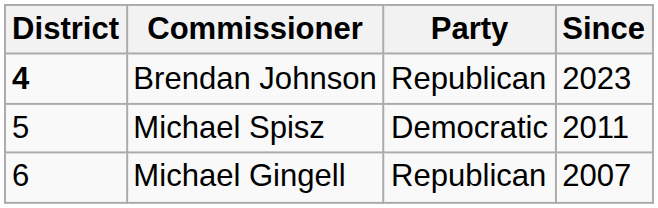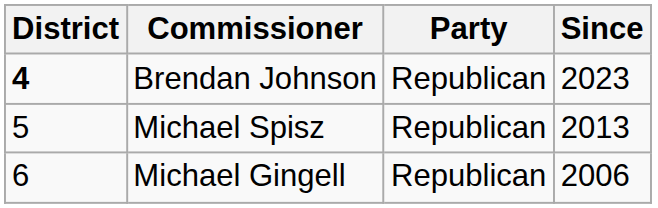Michael Spisz | Party: Democratic -> Republican
Michael Spisz | Since: 2011 -> 2013
Michael Gingell | Since: 2007 -> 2006
